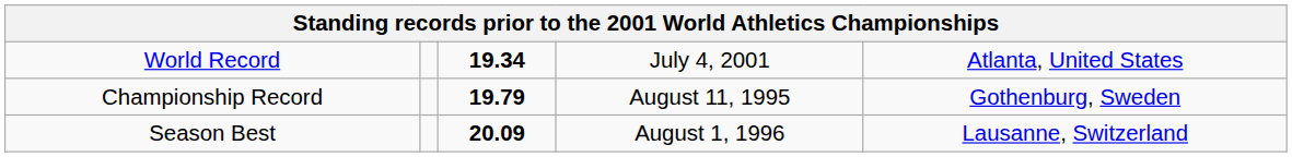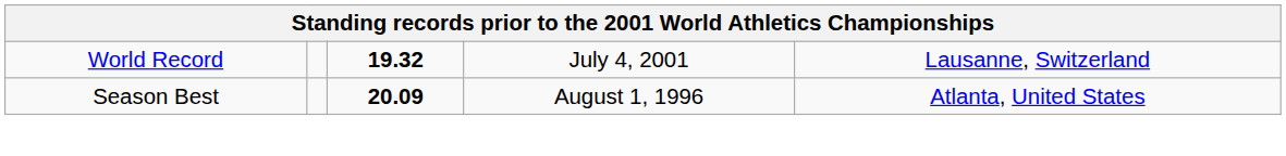World Record | column 3: 19.34 -> 19.32
World Record | column 5: Atlanta, United States -> Lausanne, Switzerland
- row: Championship Record | 19.79 | August 11, 1995 | Gothenburg, Sweden
Season Best | column 5: Lausanne, Switzerland -> Atlanta, United States
